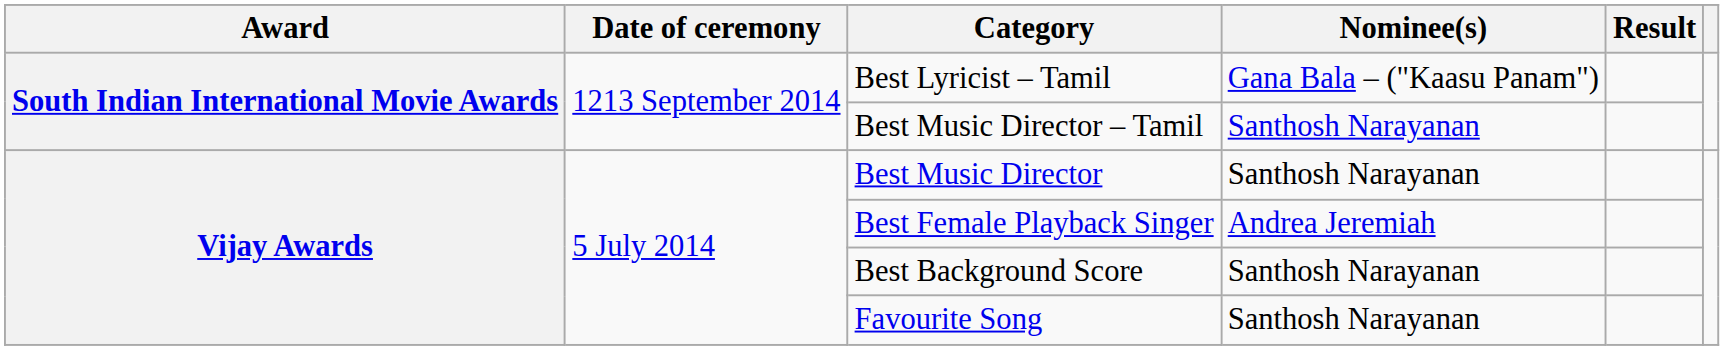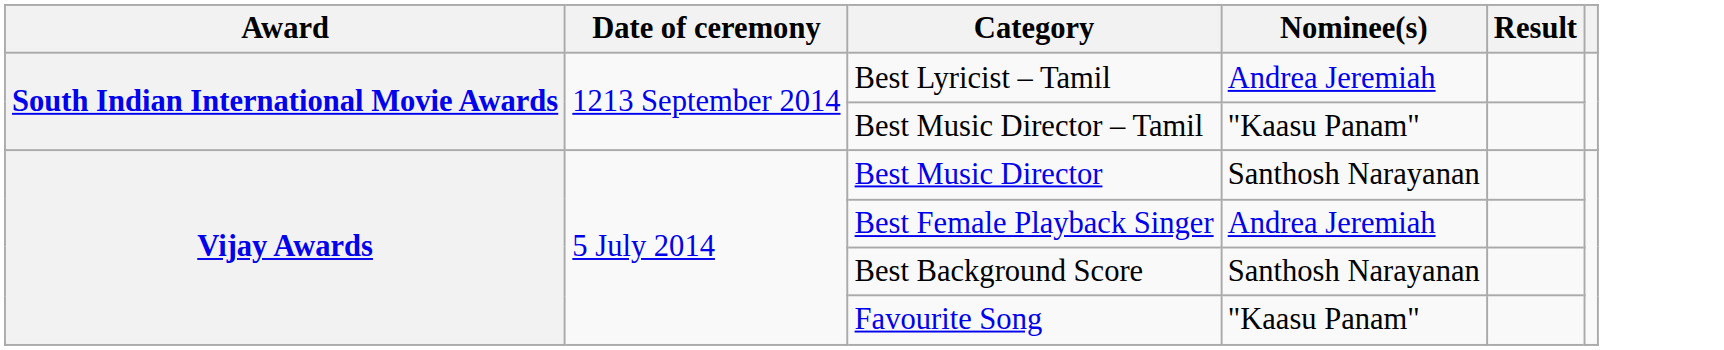Best Lyricist – Tamil | Nominee(s): Gana Bala – ("Kaasu Panam") -> Andrea Jeremiah
Best Music Director – Tamil | Nominee(s): Santhosh Narayanan -> "Kaasu Panam"
Favourite Song | Nominee(s): Santhosh Narayanan -> "Kaasu Panam"
